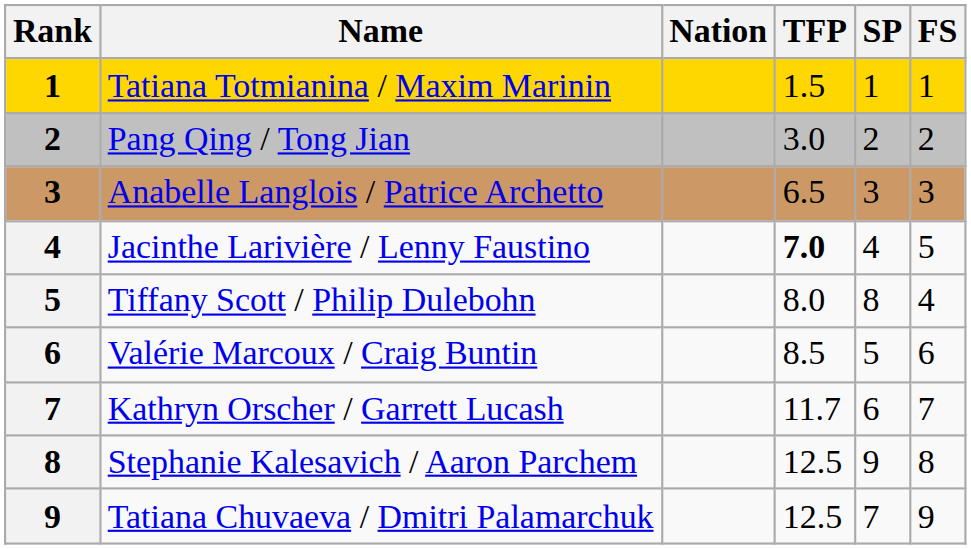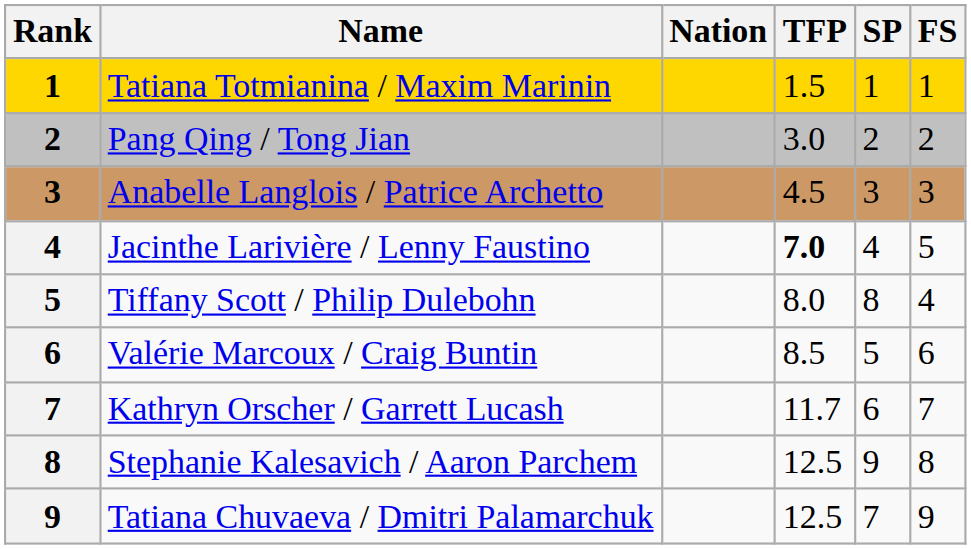Anabelle Langlois / Patrice Archetto | TFP: 6.5 -> 4.5
